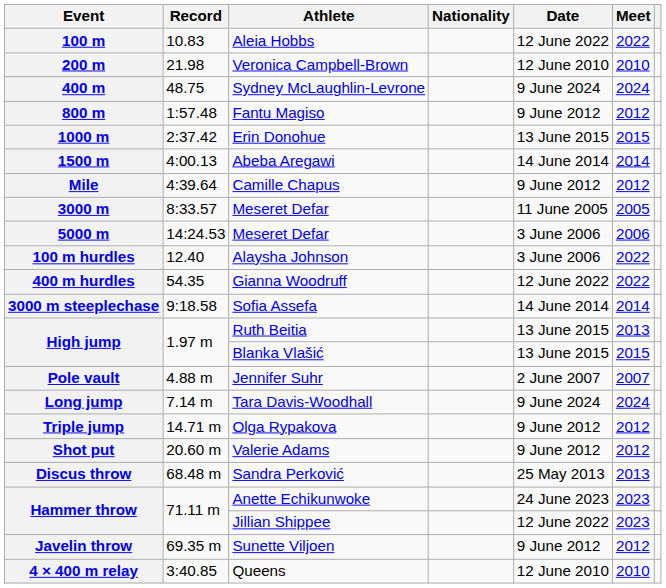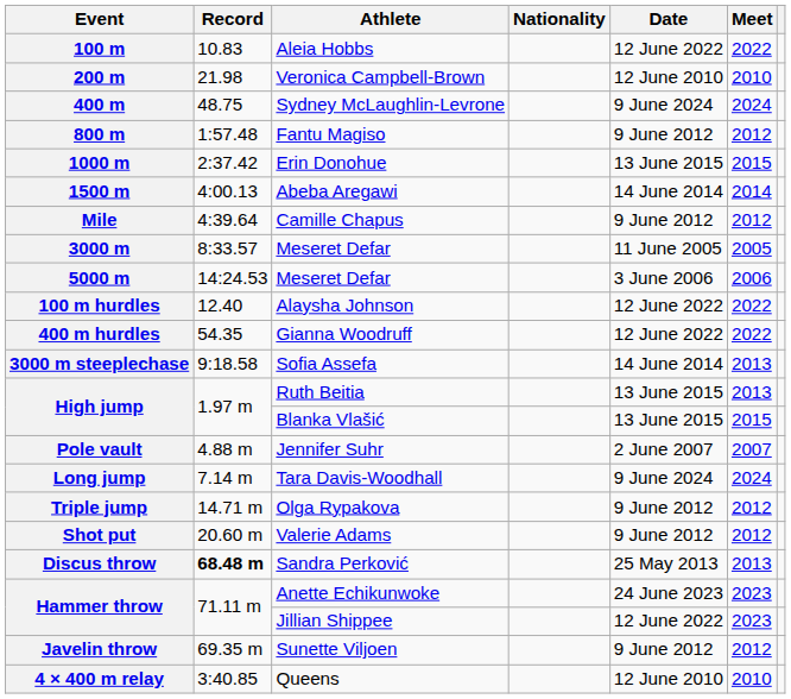100 m hurdles | Date: 3 June 2006 -> 12 June 2022
3000 m steeplechase | Meet: 2014 -> 2013
Discus throw | Record: normal -> bold
